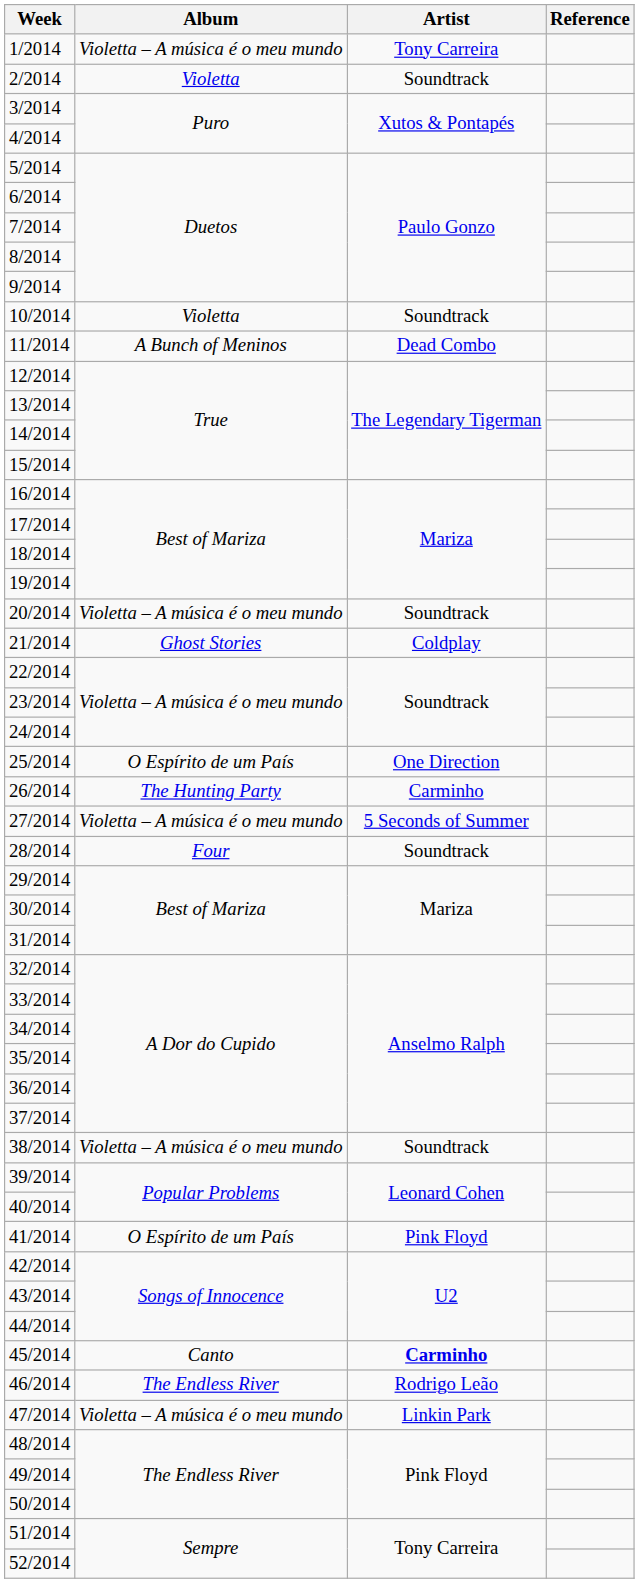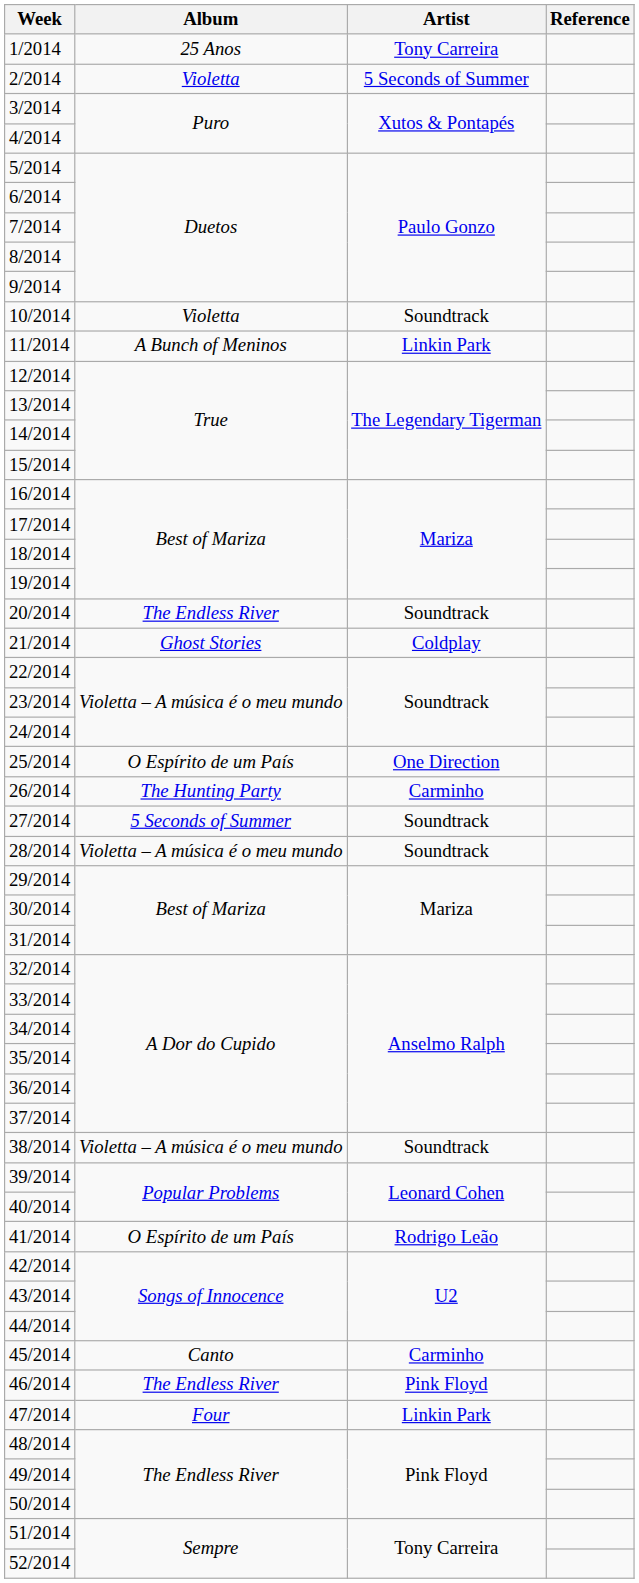1/2014 | Album: Violetta – A música é o meu mundo -> 25 Anos
2/2014 | Artist: Soundtrack -> 5 Seconds of Summer
11/2014 | Artist: Dead Combo -> Linkin Park
20/2014 | Album: Violetta – A música é o meu mundo -> The Endless River
27/2014 | Album: Violetta – A música é o meu mundo -> 5 Seconds of Summer
27/2014 | Artist: 5 Seconds of Summer -> Soundtrack
28/2014 | Album: Four -> Violetta – A música é o meu mundo
41/2014 | Artist: Pink Floyd -> Rodrigo Leão
45/2014 | Artist: bold -> normal
46/2014 | Artist: Rodrigo Leão -> Pink Floyd
47/2014 | Album: Violetta – A música é o meu mundo -> Four
